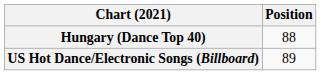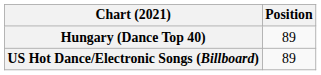Hungary (Dance Top 40) | Position: 88 -> 89
